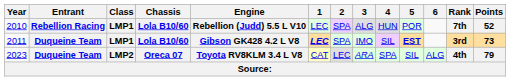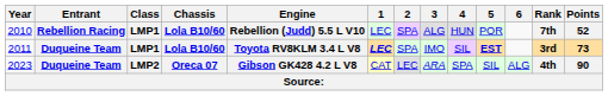2011 | Engine: Gibson GK428 4.2 L V8 -> Toyota RV8KLM 3.4 L V8
2023 | Engine: Toyota RV8KLM 3.4 L V8 -> Gibson GK428 4.2 L V8
2023 | Points: 79 -> 90
